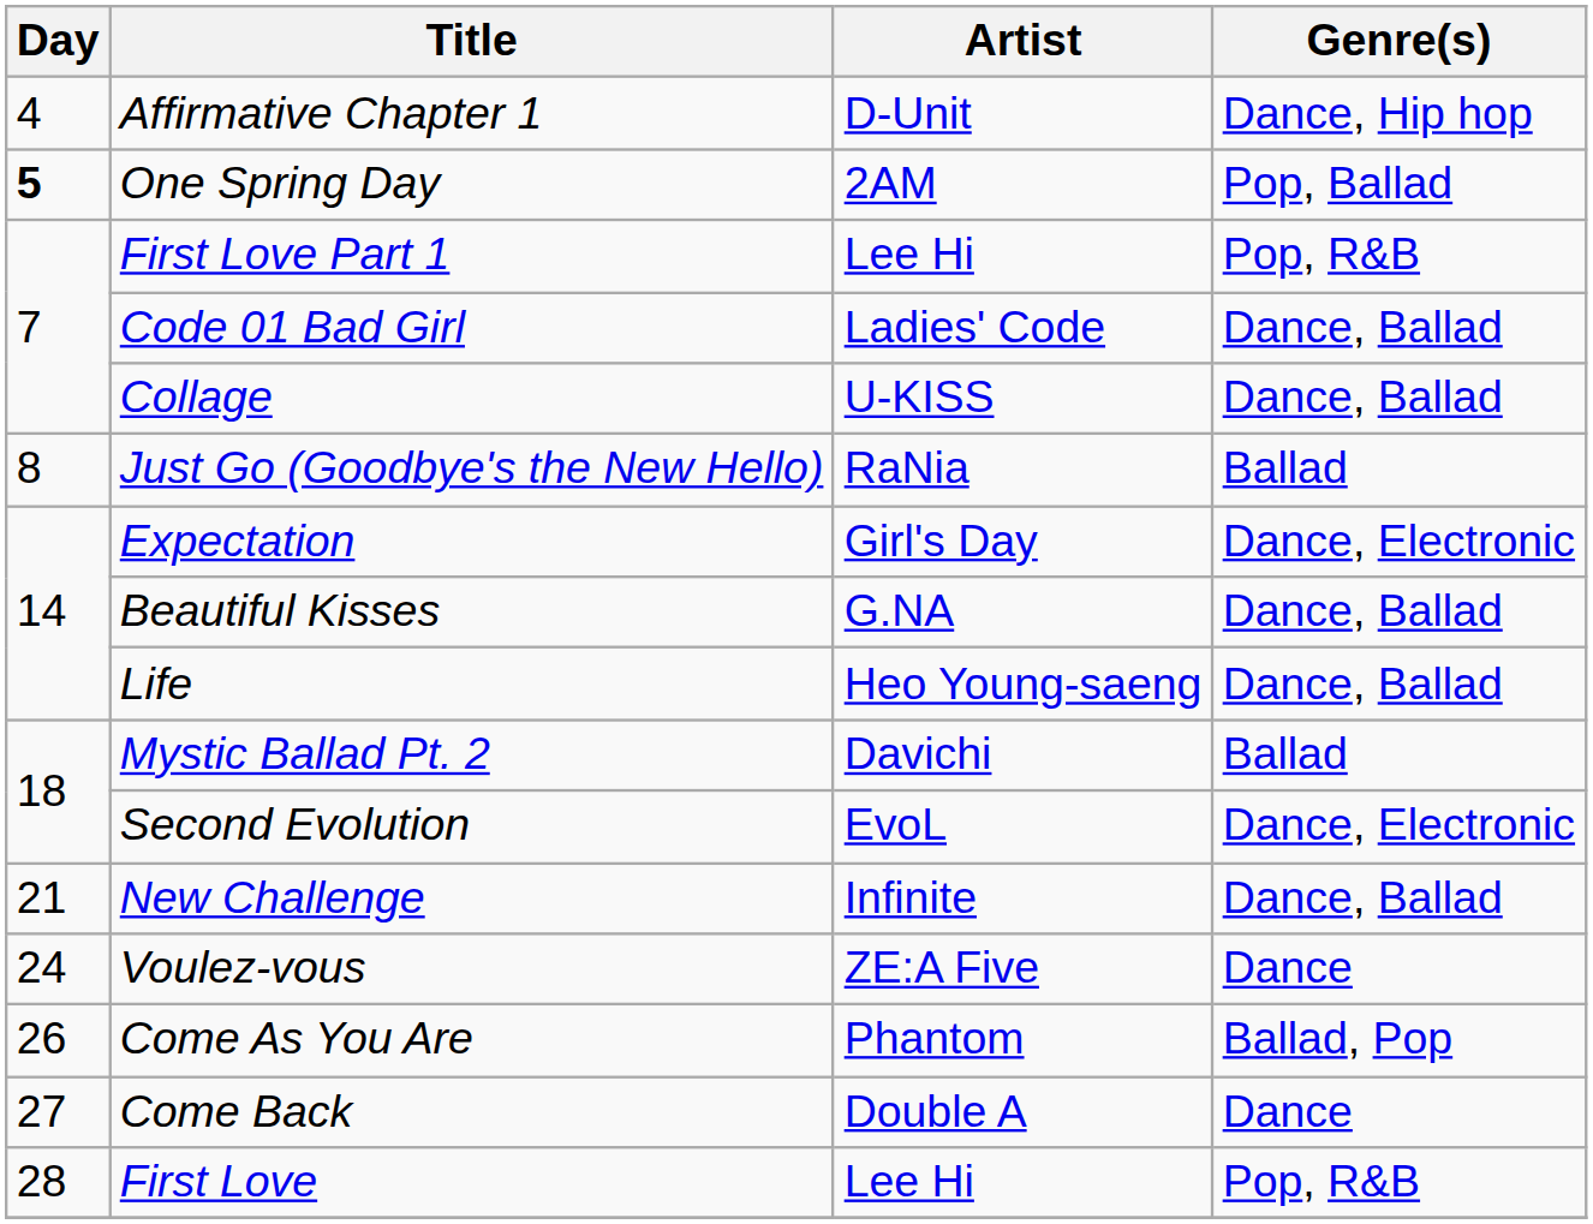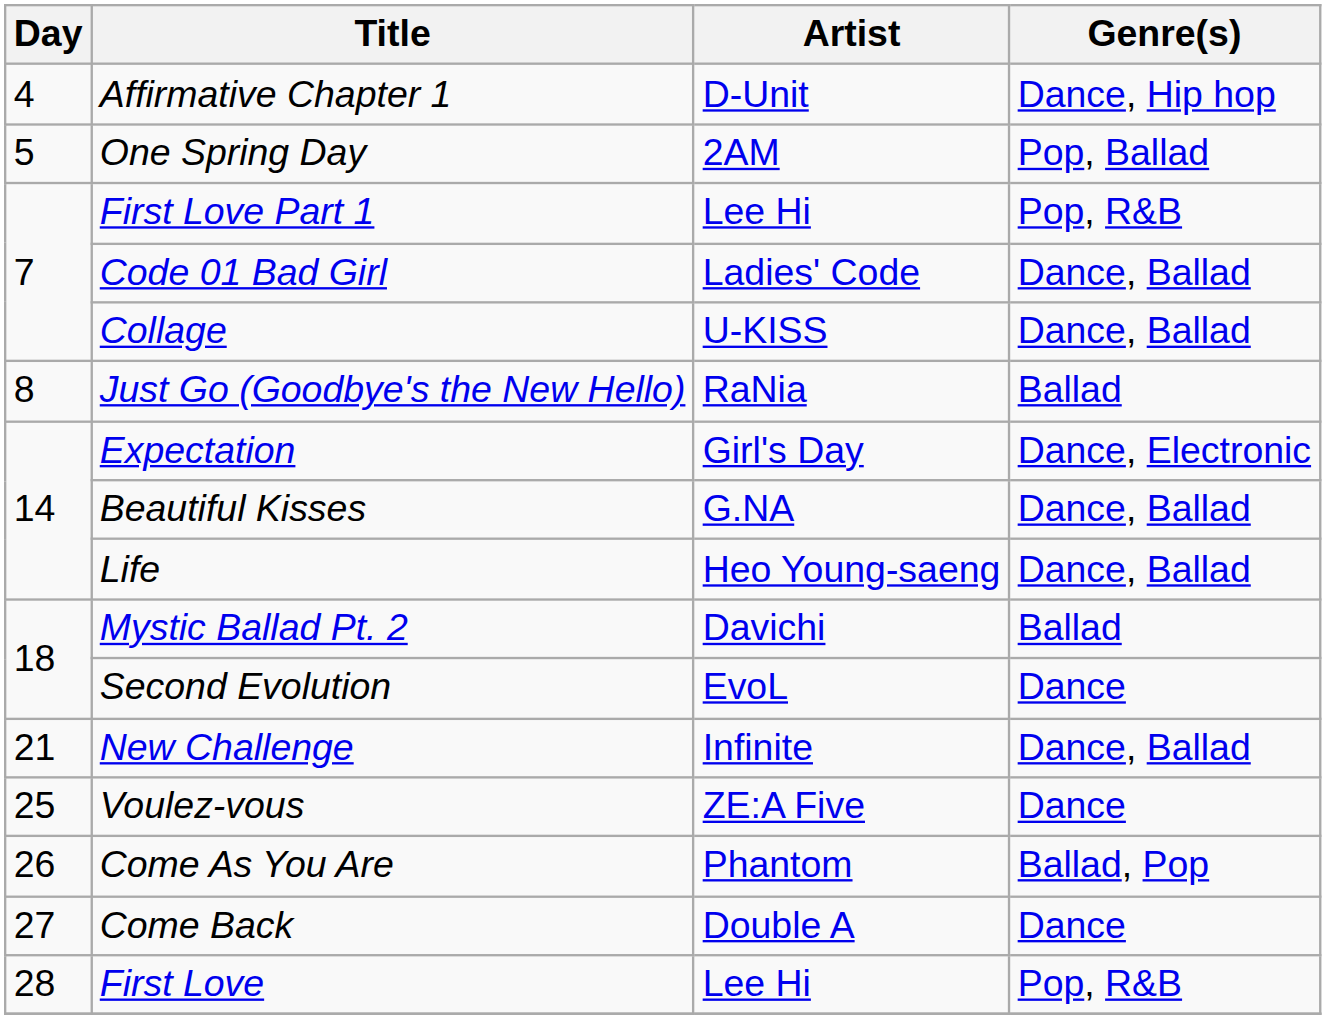One Spring Day | Day: bold -> normal
Second Evolution | Genre(s): Dance, Electronic -> Dance
Voulez-vous | Day: 24 -> 25
